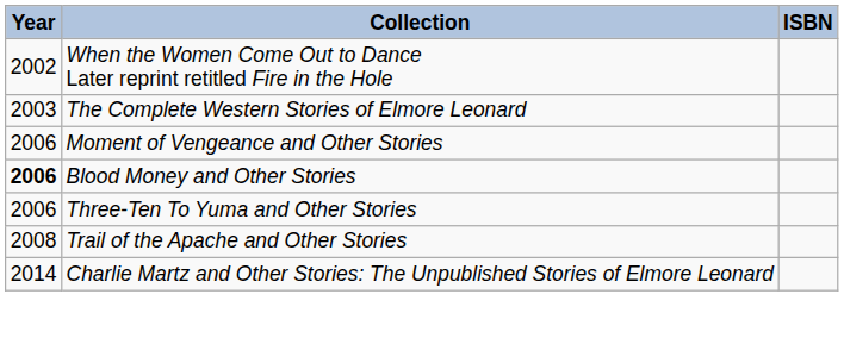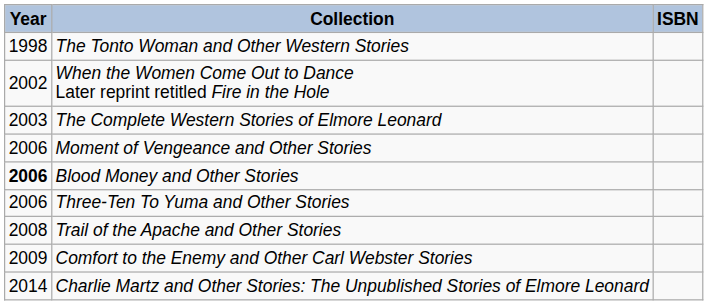+ row: 1998 | The Tonto Woman and Other Western Stories
+ row: 2009 | Comfort to the Enemy and Other Carl Webster Stories
